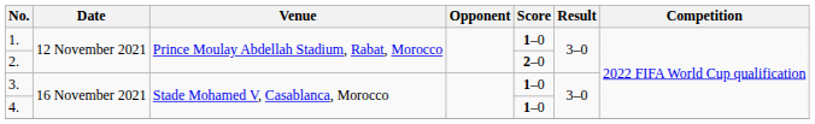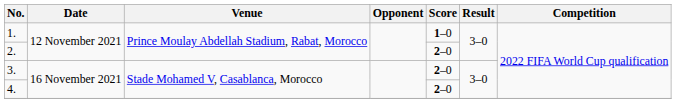3. | Score: 1–0 -> 2–0
4. | Score: 1–0 -> 2–0
